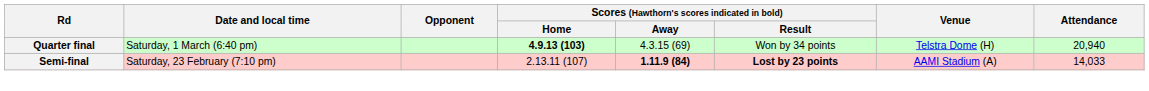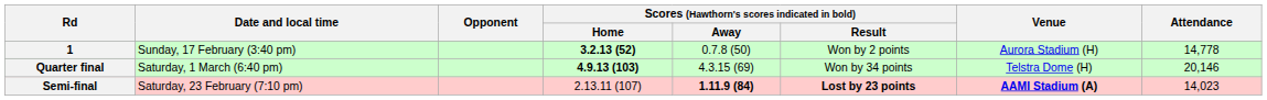+ row: 1 | Sunday, 17 February (3:40 pm) | 3.2.13 (52) | 0.7.8 (50) | Won by 2 points | Aurora Stadium (H) | 14,778
Quarter final | Attendance: 20,940 -> 20,146
Semi-final | Venue: normal -> bold
Semi-final | Attendance: 14,033 -> 14,023
